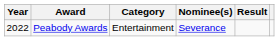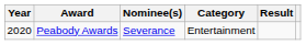columns swapped: Category <-> Nominee(s)
Peabody Awards | Year: 2022 -> 2020
